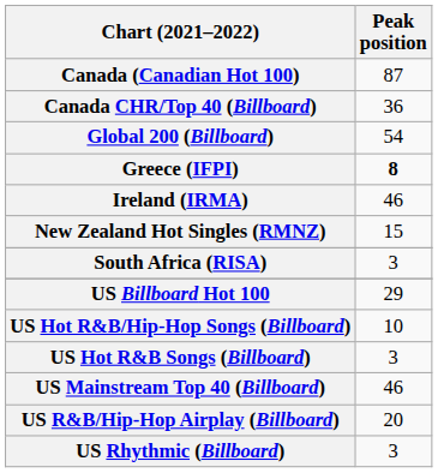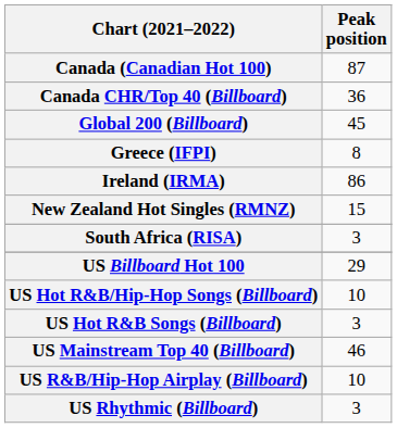Global 200 (Billboard) | Peak position: 54 -> 45
Greece (IFPI) | Peak position: bold -> normal
Ireland (IRMA) | Peak position: 46 -> 86
US R&B/Hip-Hop Airplay (Billboard) | Peak position: 20 -> 10
